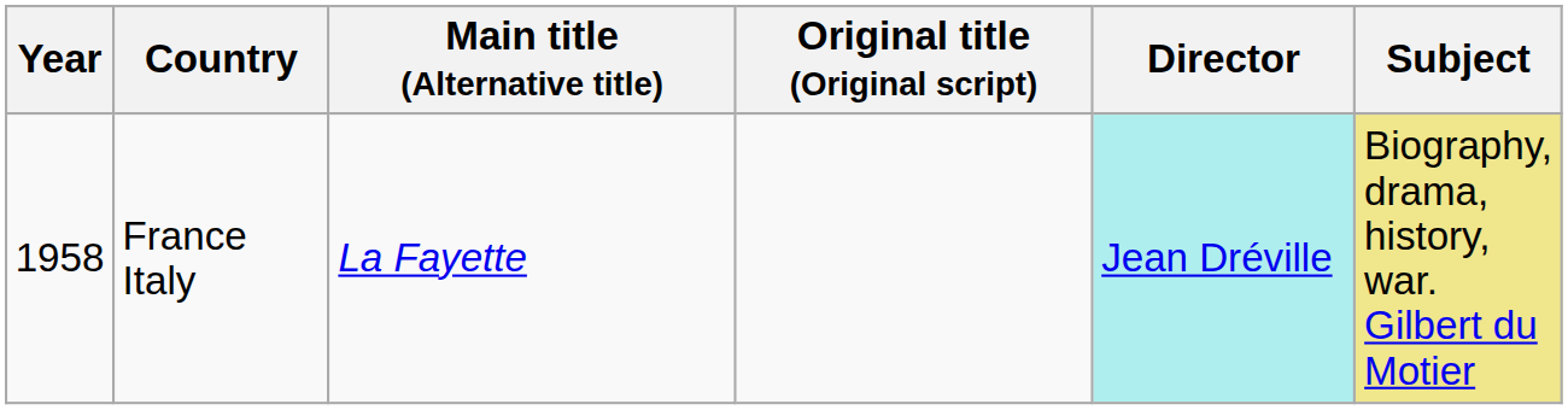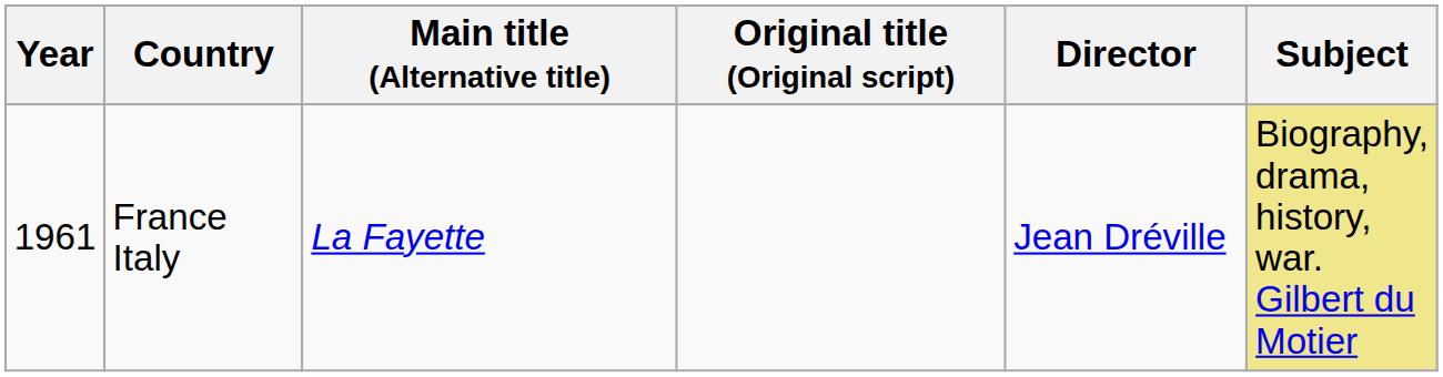France Italy | Year: 1958 -> 1961
France Italy | Director: paleturquoise background -> no background
